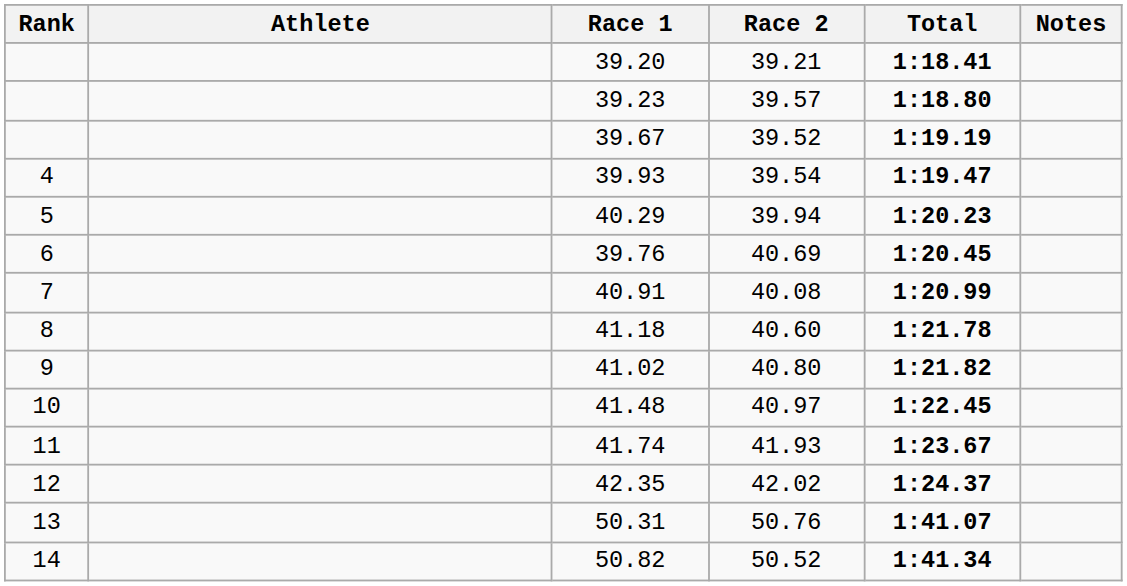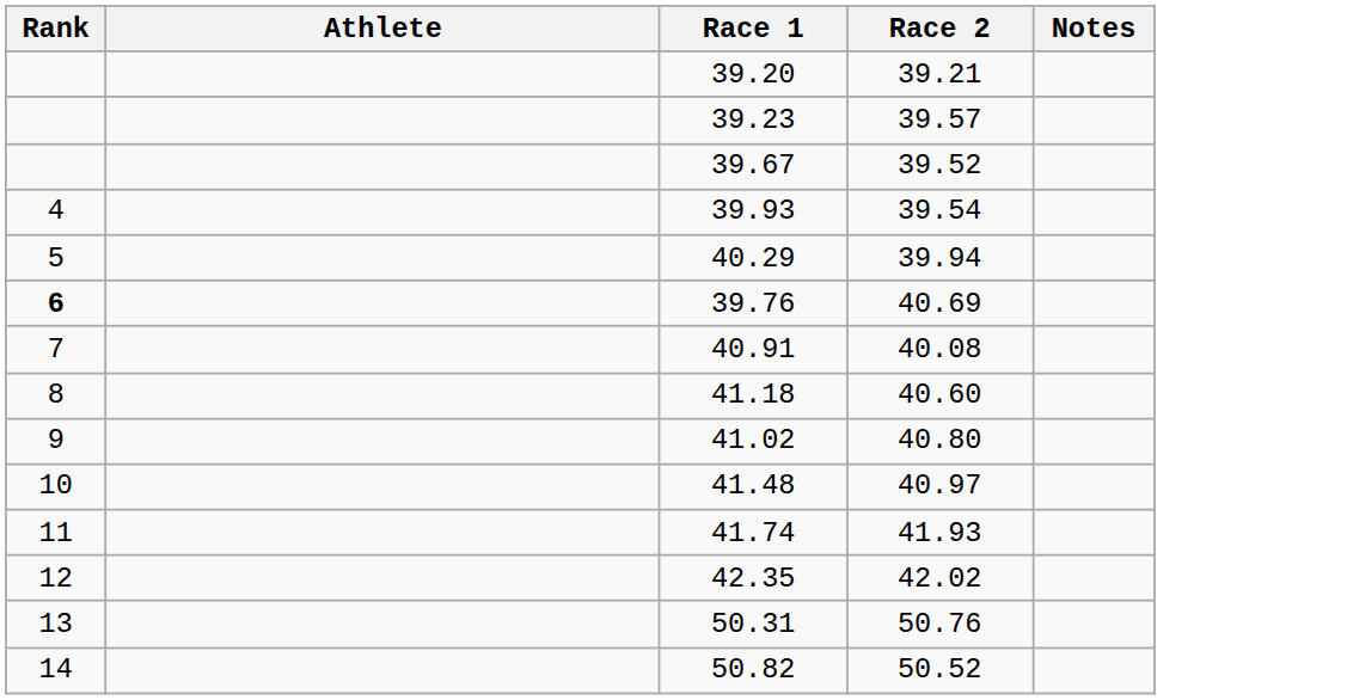- column: Total | 1:18.41 | 1:18.80 | 1:19.19 | 1:19.47 | 1:20.23 | 1:20.45 | 1:20.99 | 1:21.78 | 1:21.82 | 1:22.45 | 1:23.67 | 1:24.37 | 1:41.07 | 1:41.34
39.76 | Rank: normal -> bold
